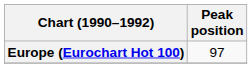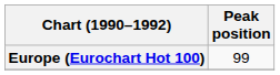Europe (Eurochart Hot 100) | Peak position: 97 -> 99
